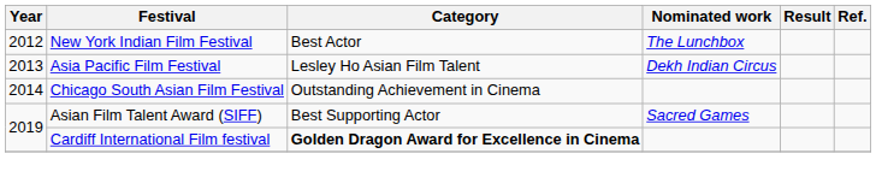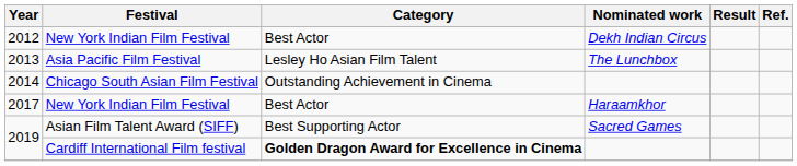2012 | Nominated work: The Lunchbox -> Dekh Indian Circus
2013 | Nominated work: Dekh Indian Circus -> The Lunchbox
+ row: 2017 | New York Indian Film Festival | Best Actor | Haraamkhor
